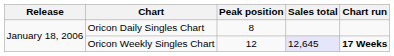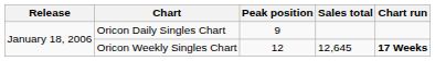Oricon Daily Singles Chart | Peak position: 8 -> 9
Oricon Weekly Singles Chart | Sales total: lavender background -> no background
